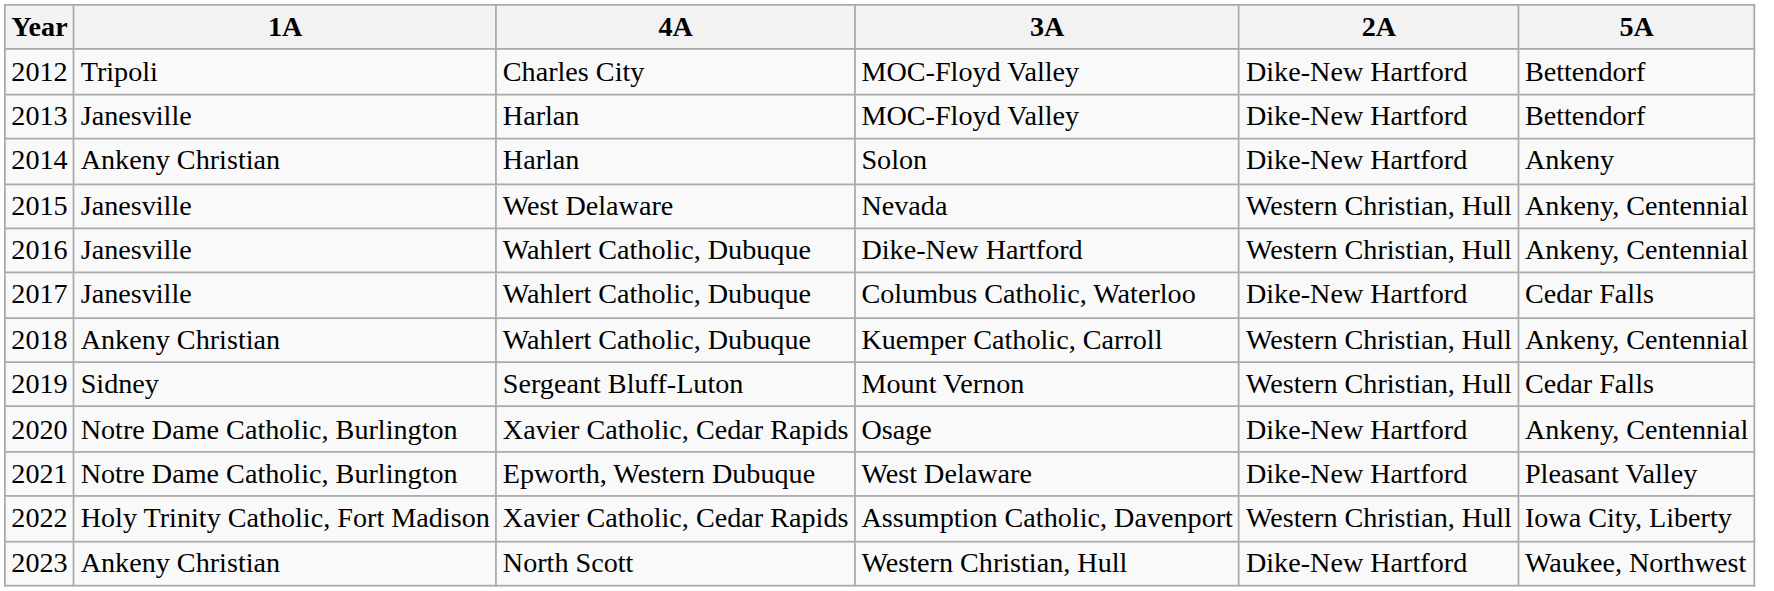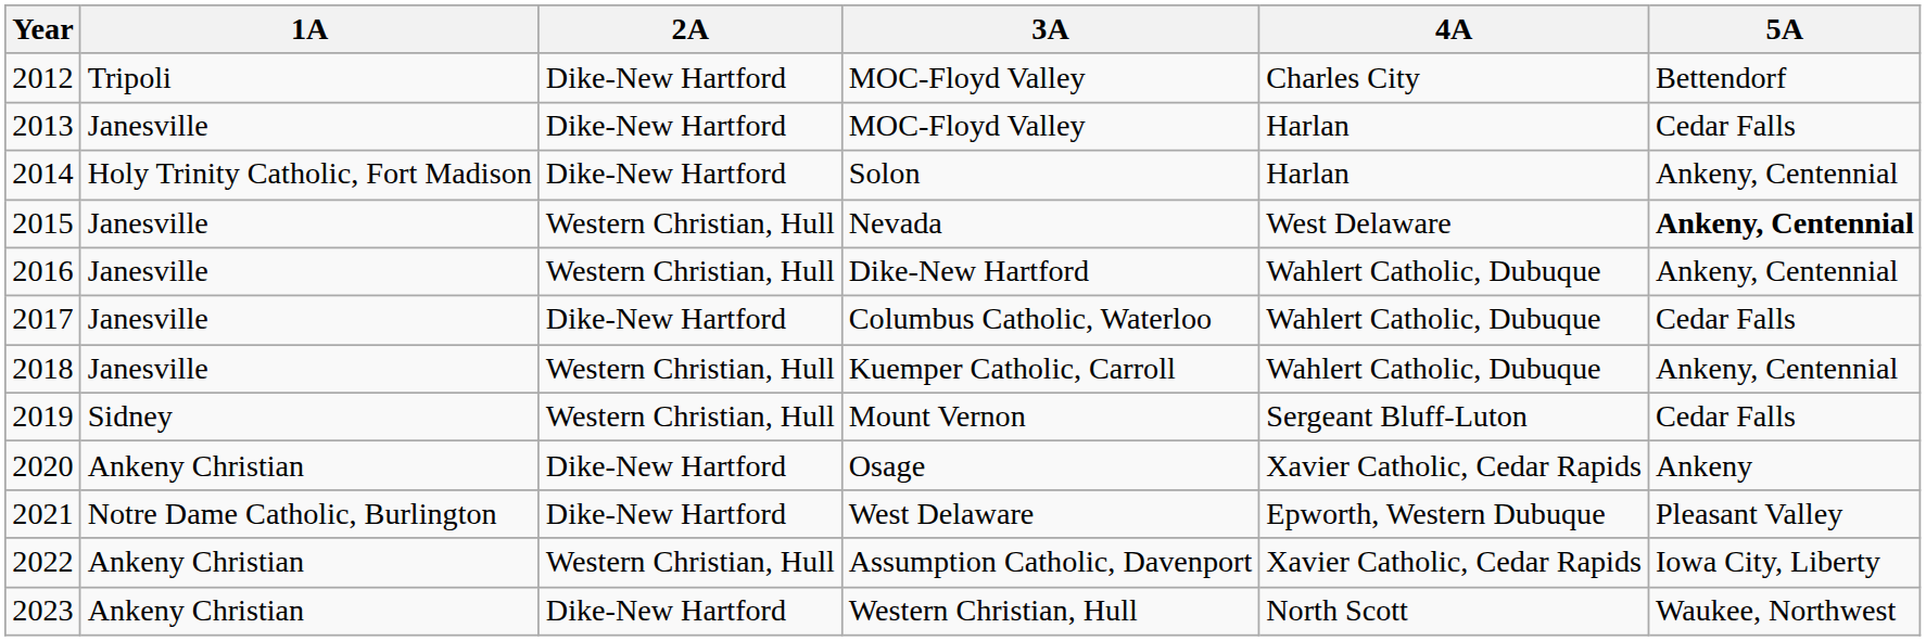columns swapped: 2A <-> 4A
2013 / MOC-Floyd Valley | 5A: Bettendorf -> Cedar Falls
Solon | 1A: Ankeny Christian -> Holy Trinity Catholic, Fort Madison
Solon | 5A: Ankeny -> Ankeny, Centennial
Nevada | 5A: normal -> bold
Kuemper Catholic, Carroll | 1A: Ankeny Christian -> Janesville
Osage | 1A: Notre Dame Catholic, Burlington -> Ankeny Christian
Osage | 5A: Ankeny, Centennial -> Ankeny
Assumption Catholic, Davenport | 1A: Holy Trinity Catholic, Fort Madison -> Ankeny Christian
